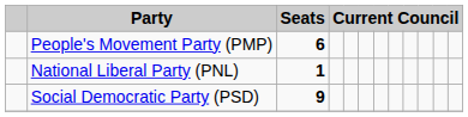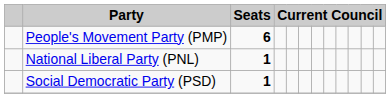Social Democratic Party (PSD) | Seats: 9 -> 1
